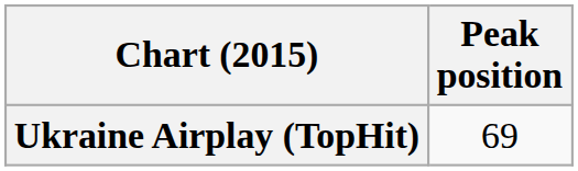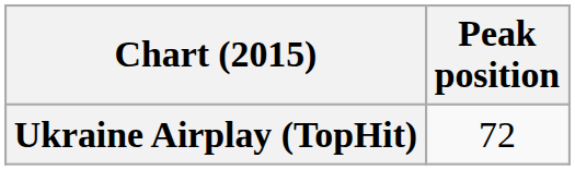Ukraine Airplay (TopHit) | Peak position: 69 -> 72
